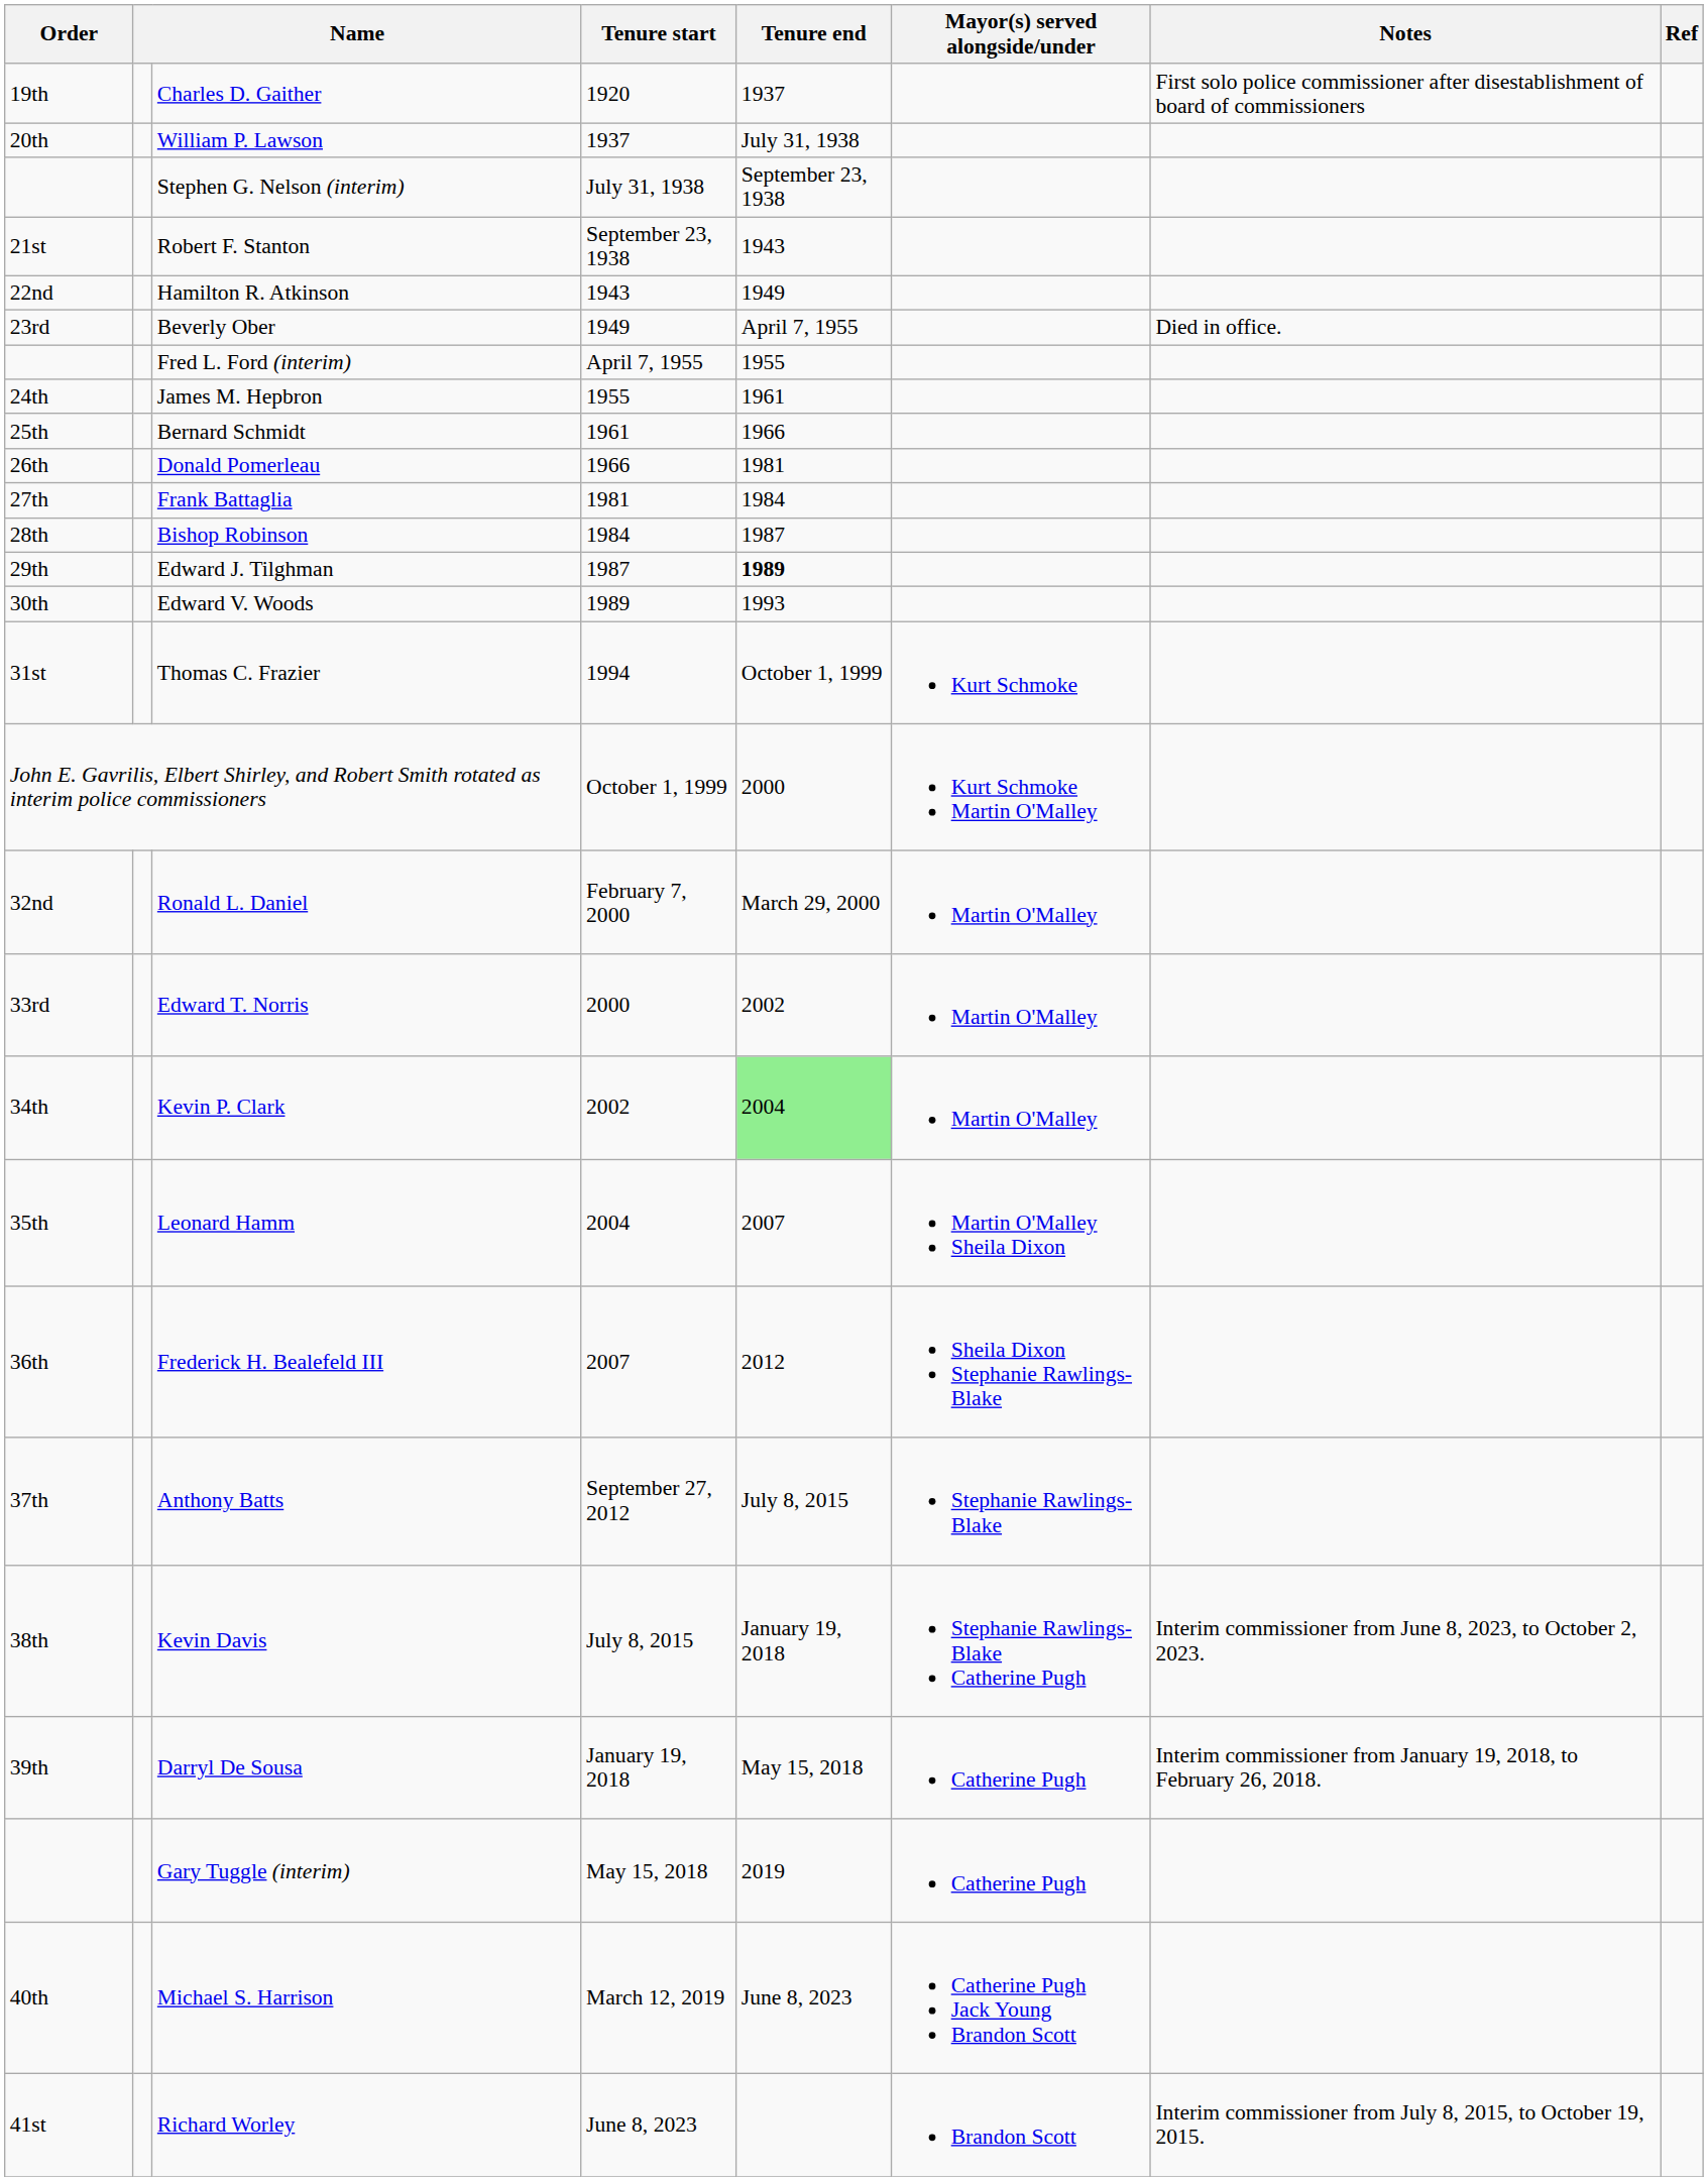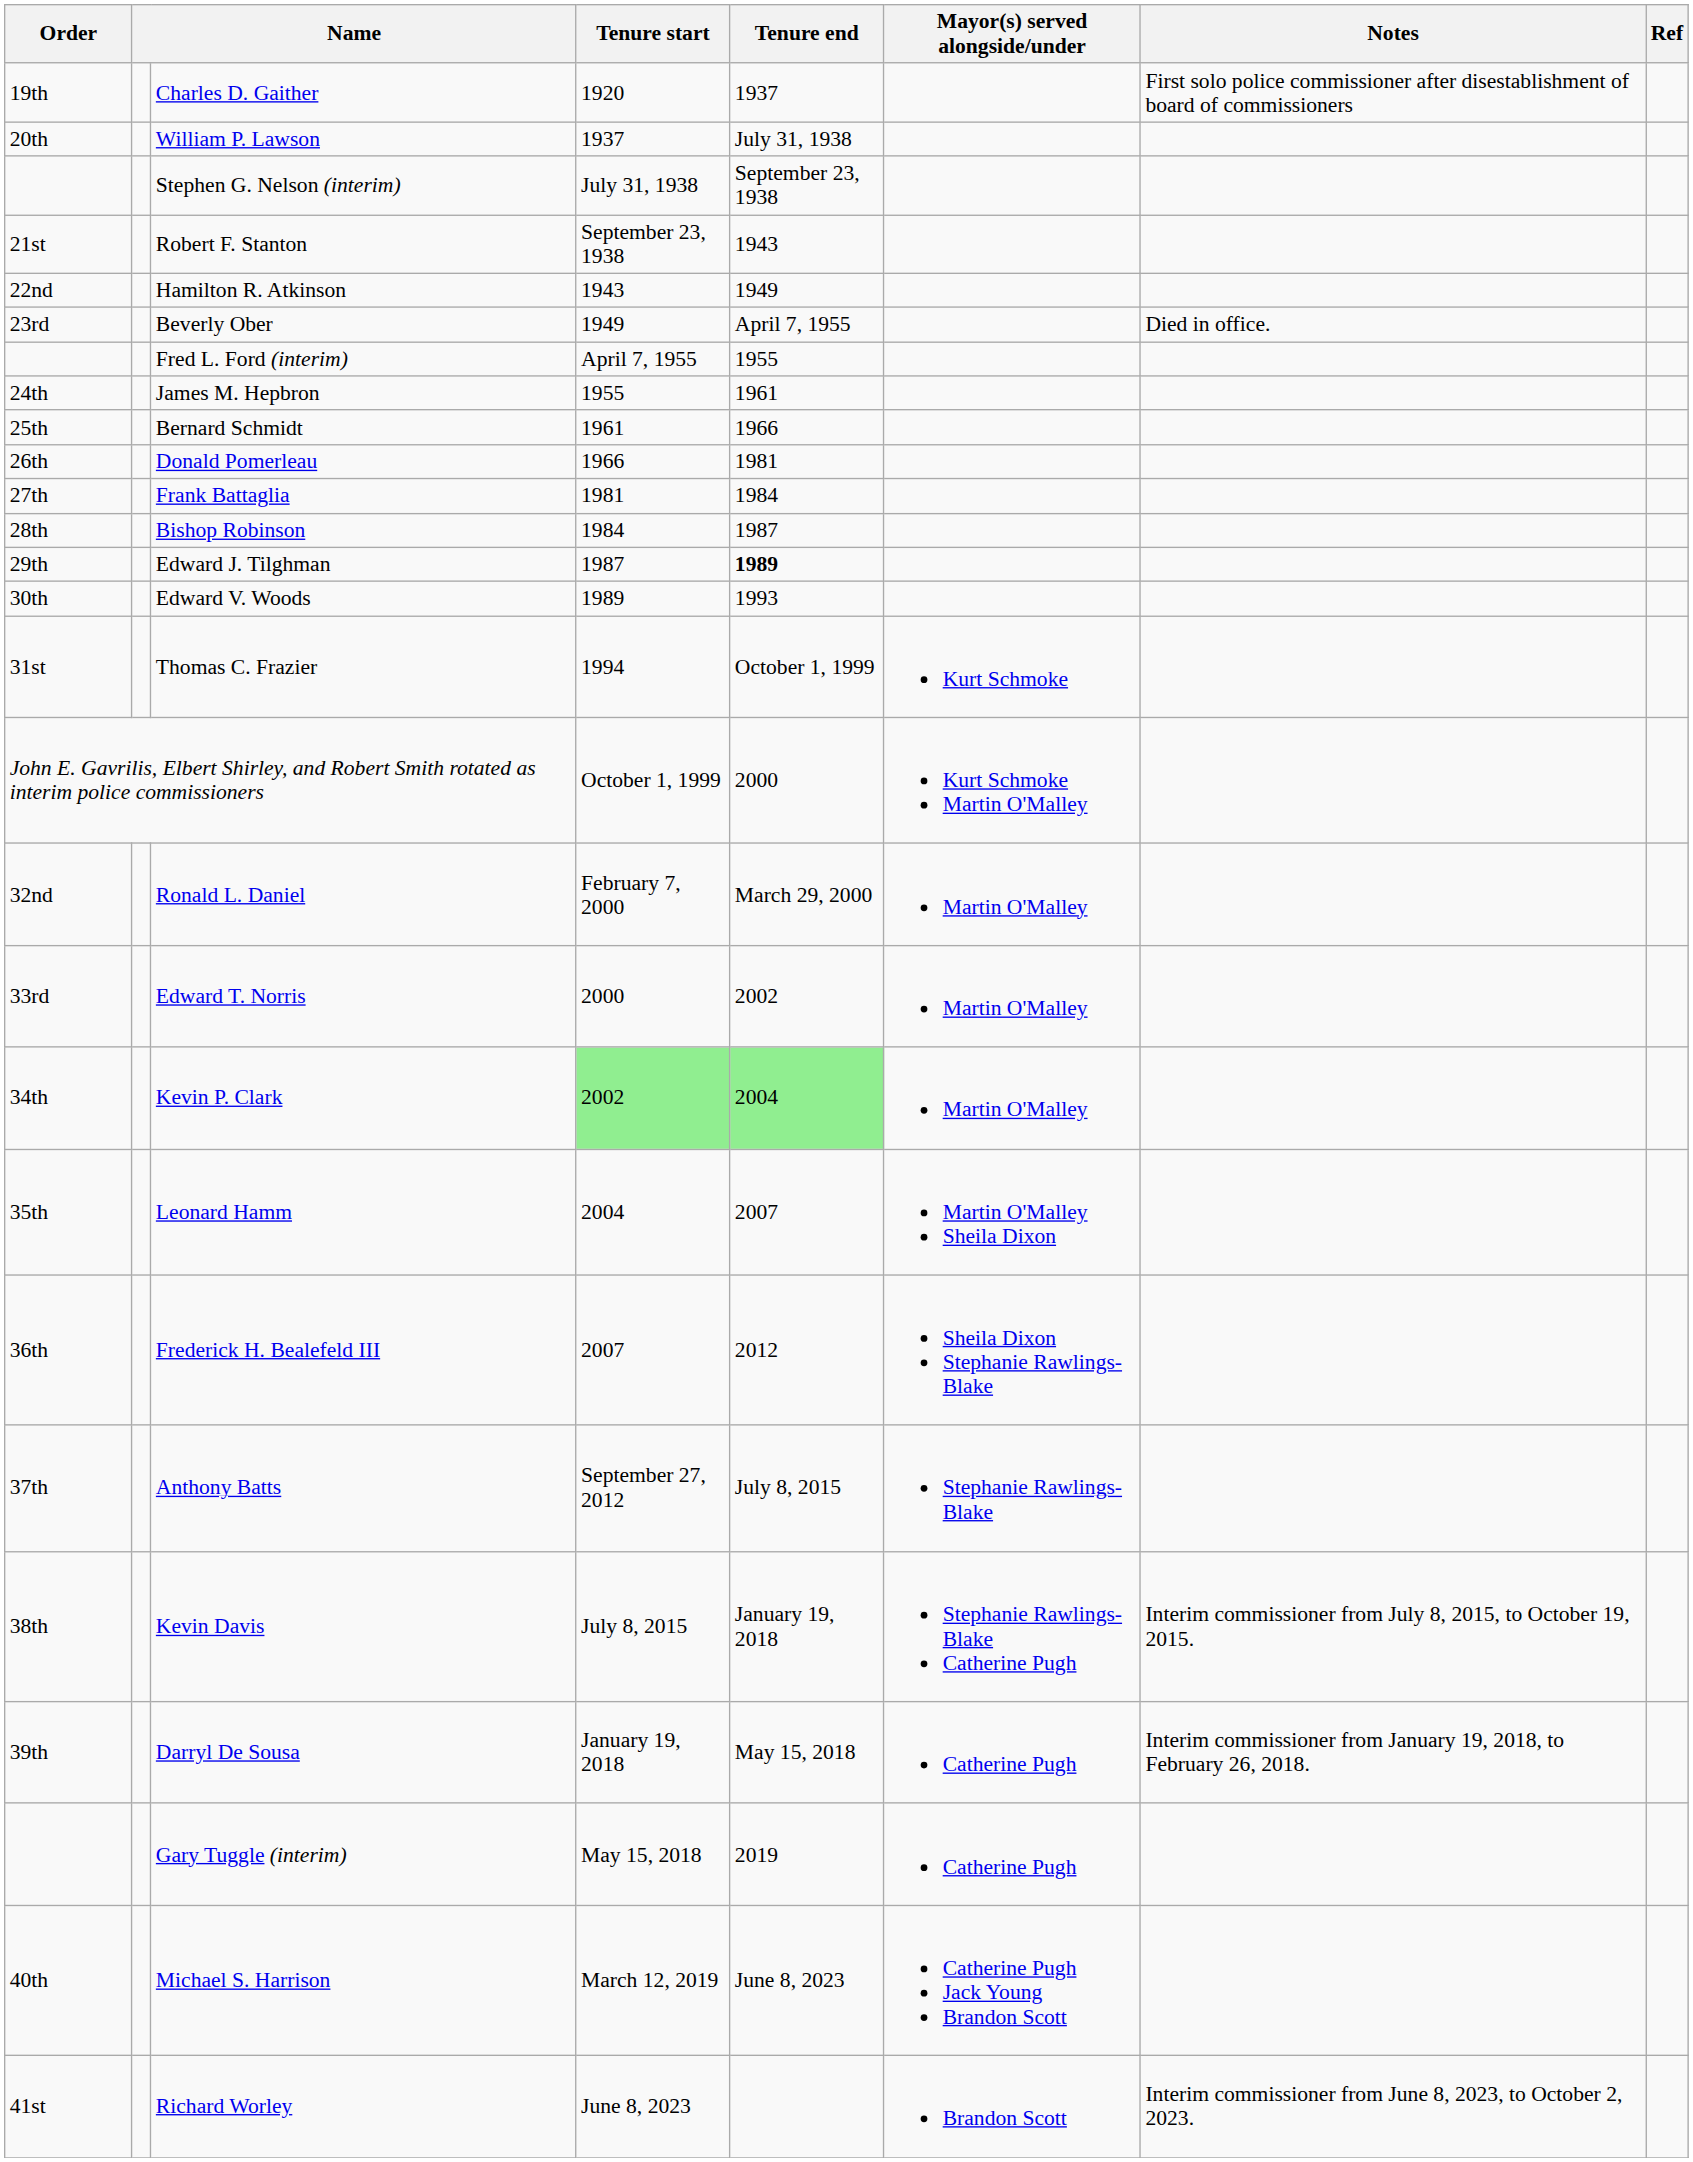Kevin P. Clark | Tenure start: no background -> lightgreen background
Kevin Davis | Notes: Interim commissioner from June 8, 2023, to October 2, 2023. -> Interim commissioner from July 8, 2015, to October 19, 2015.
Richard Worley | Notes: Interim commissioner from July 8, 2015, to October 19, 2015. -> Interim commissioner from June 8, 2023, to October 2, 2023.
